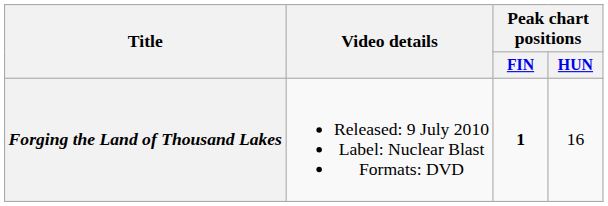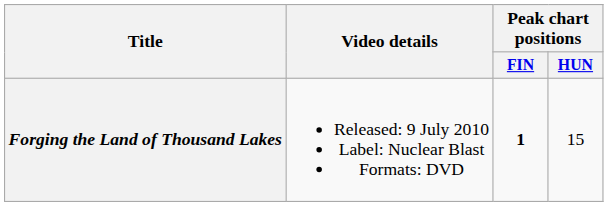Forging the Land of Thousand Lakes | Peak chart positions / HUN: 16 -> 15
